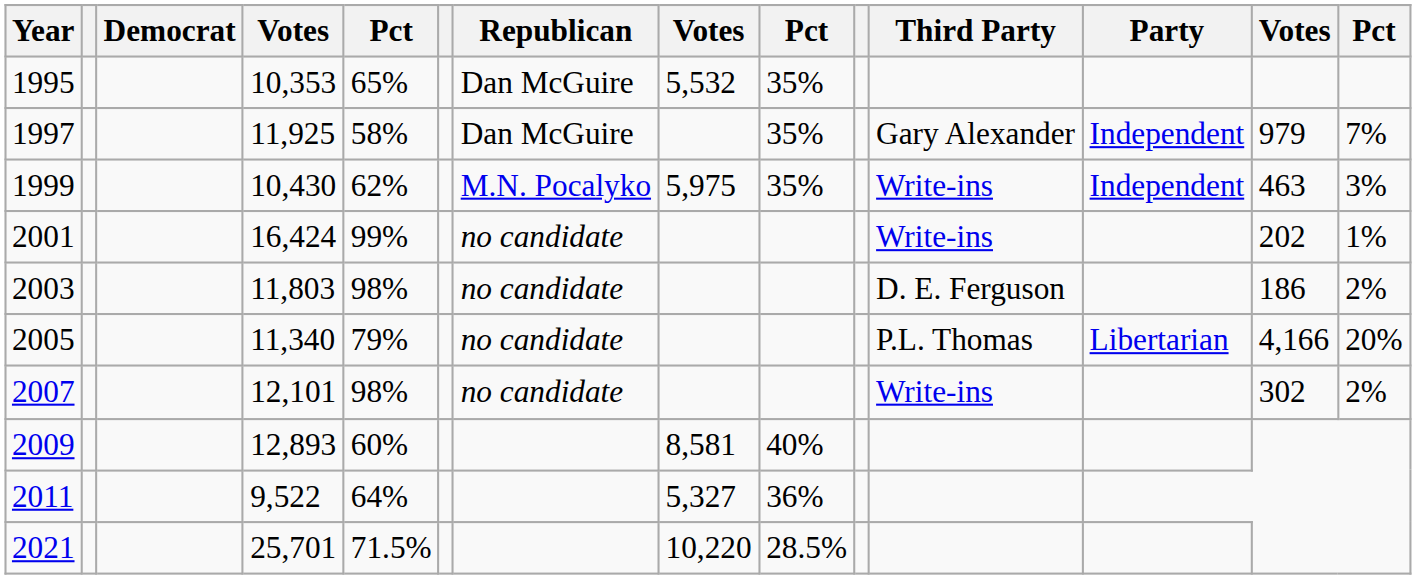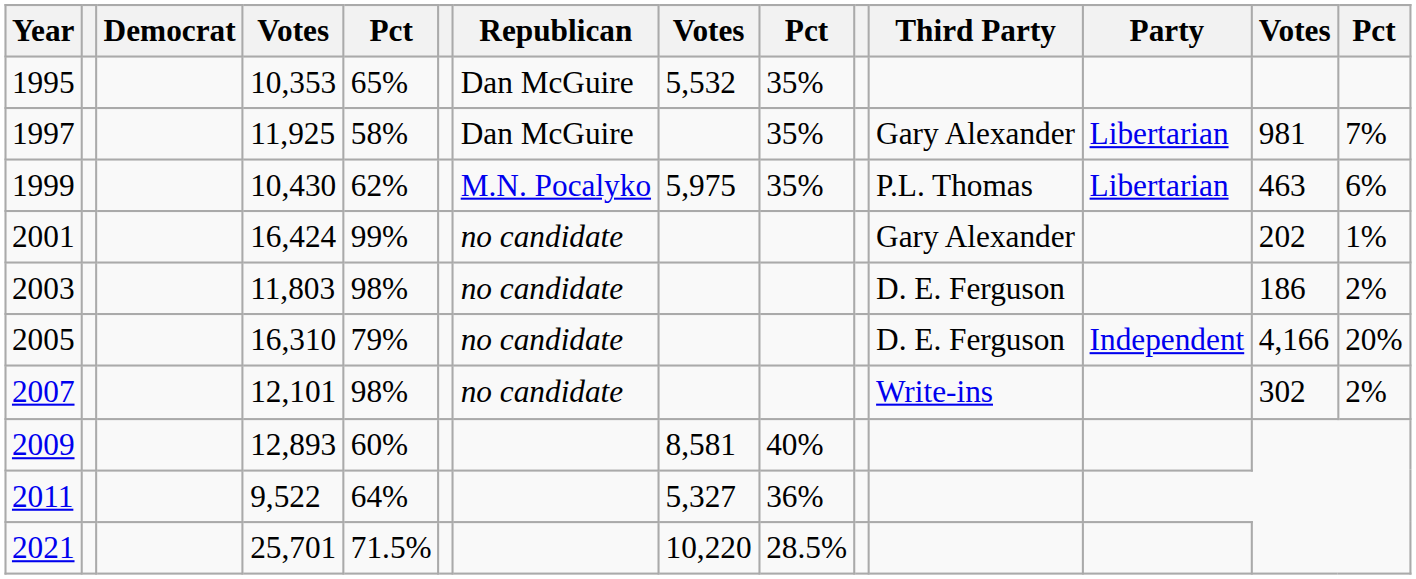1997 | Party: Independent -> Libertarian
1997 | column 13: 979 -> 981
1999 | Third Party: Write-ins -> P.L. Thomas
1999 | Party: Independent -> Libertarian
1999 | column 14: 3% -> 6%
2001 | Third Party: Write-ins -> Gary Alexander
2005 | column 4: 11,340 -> 16,310
2005 | Third Party: P.L. Thomas -> D. E. Ferguson
2005 | Party: Libertarian -> Independent
